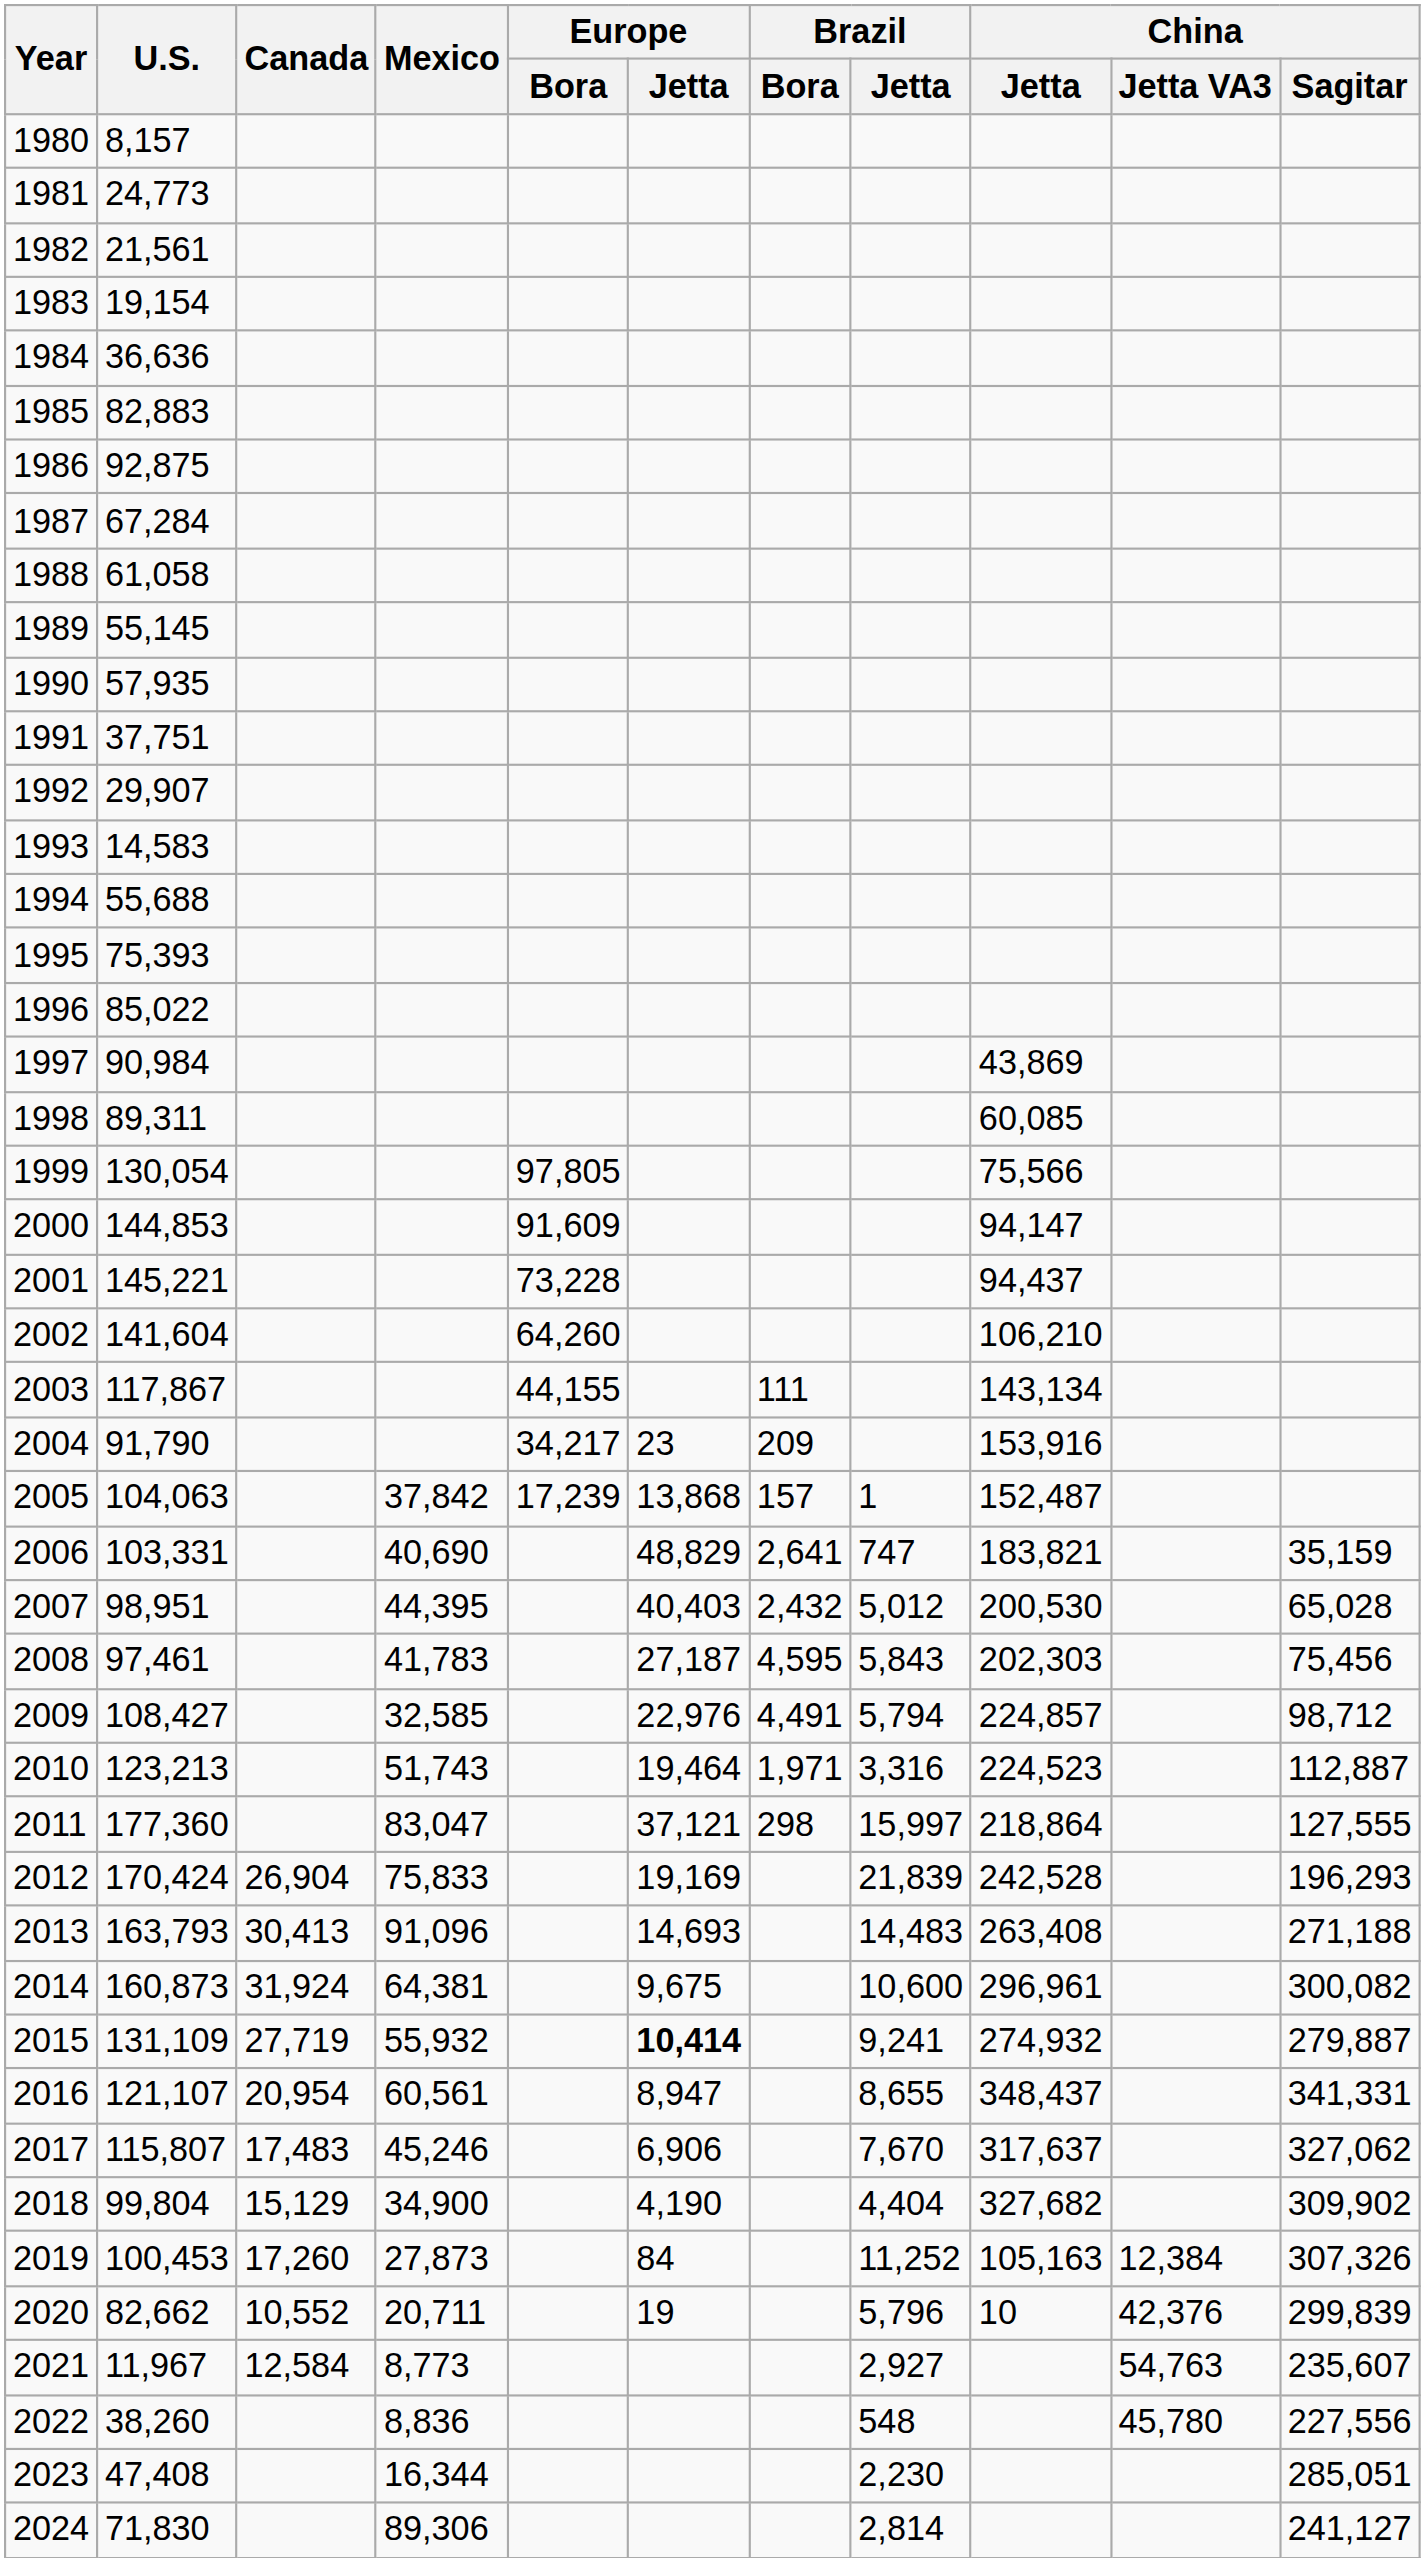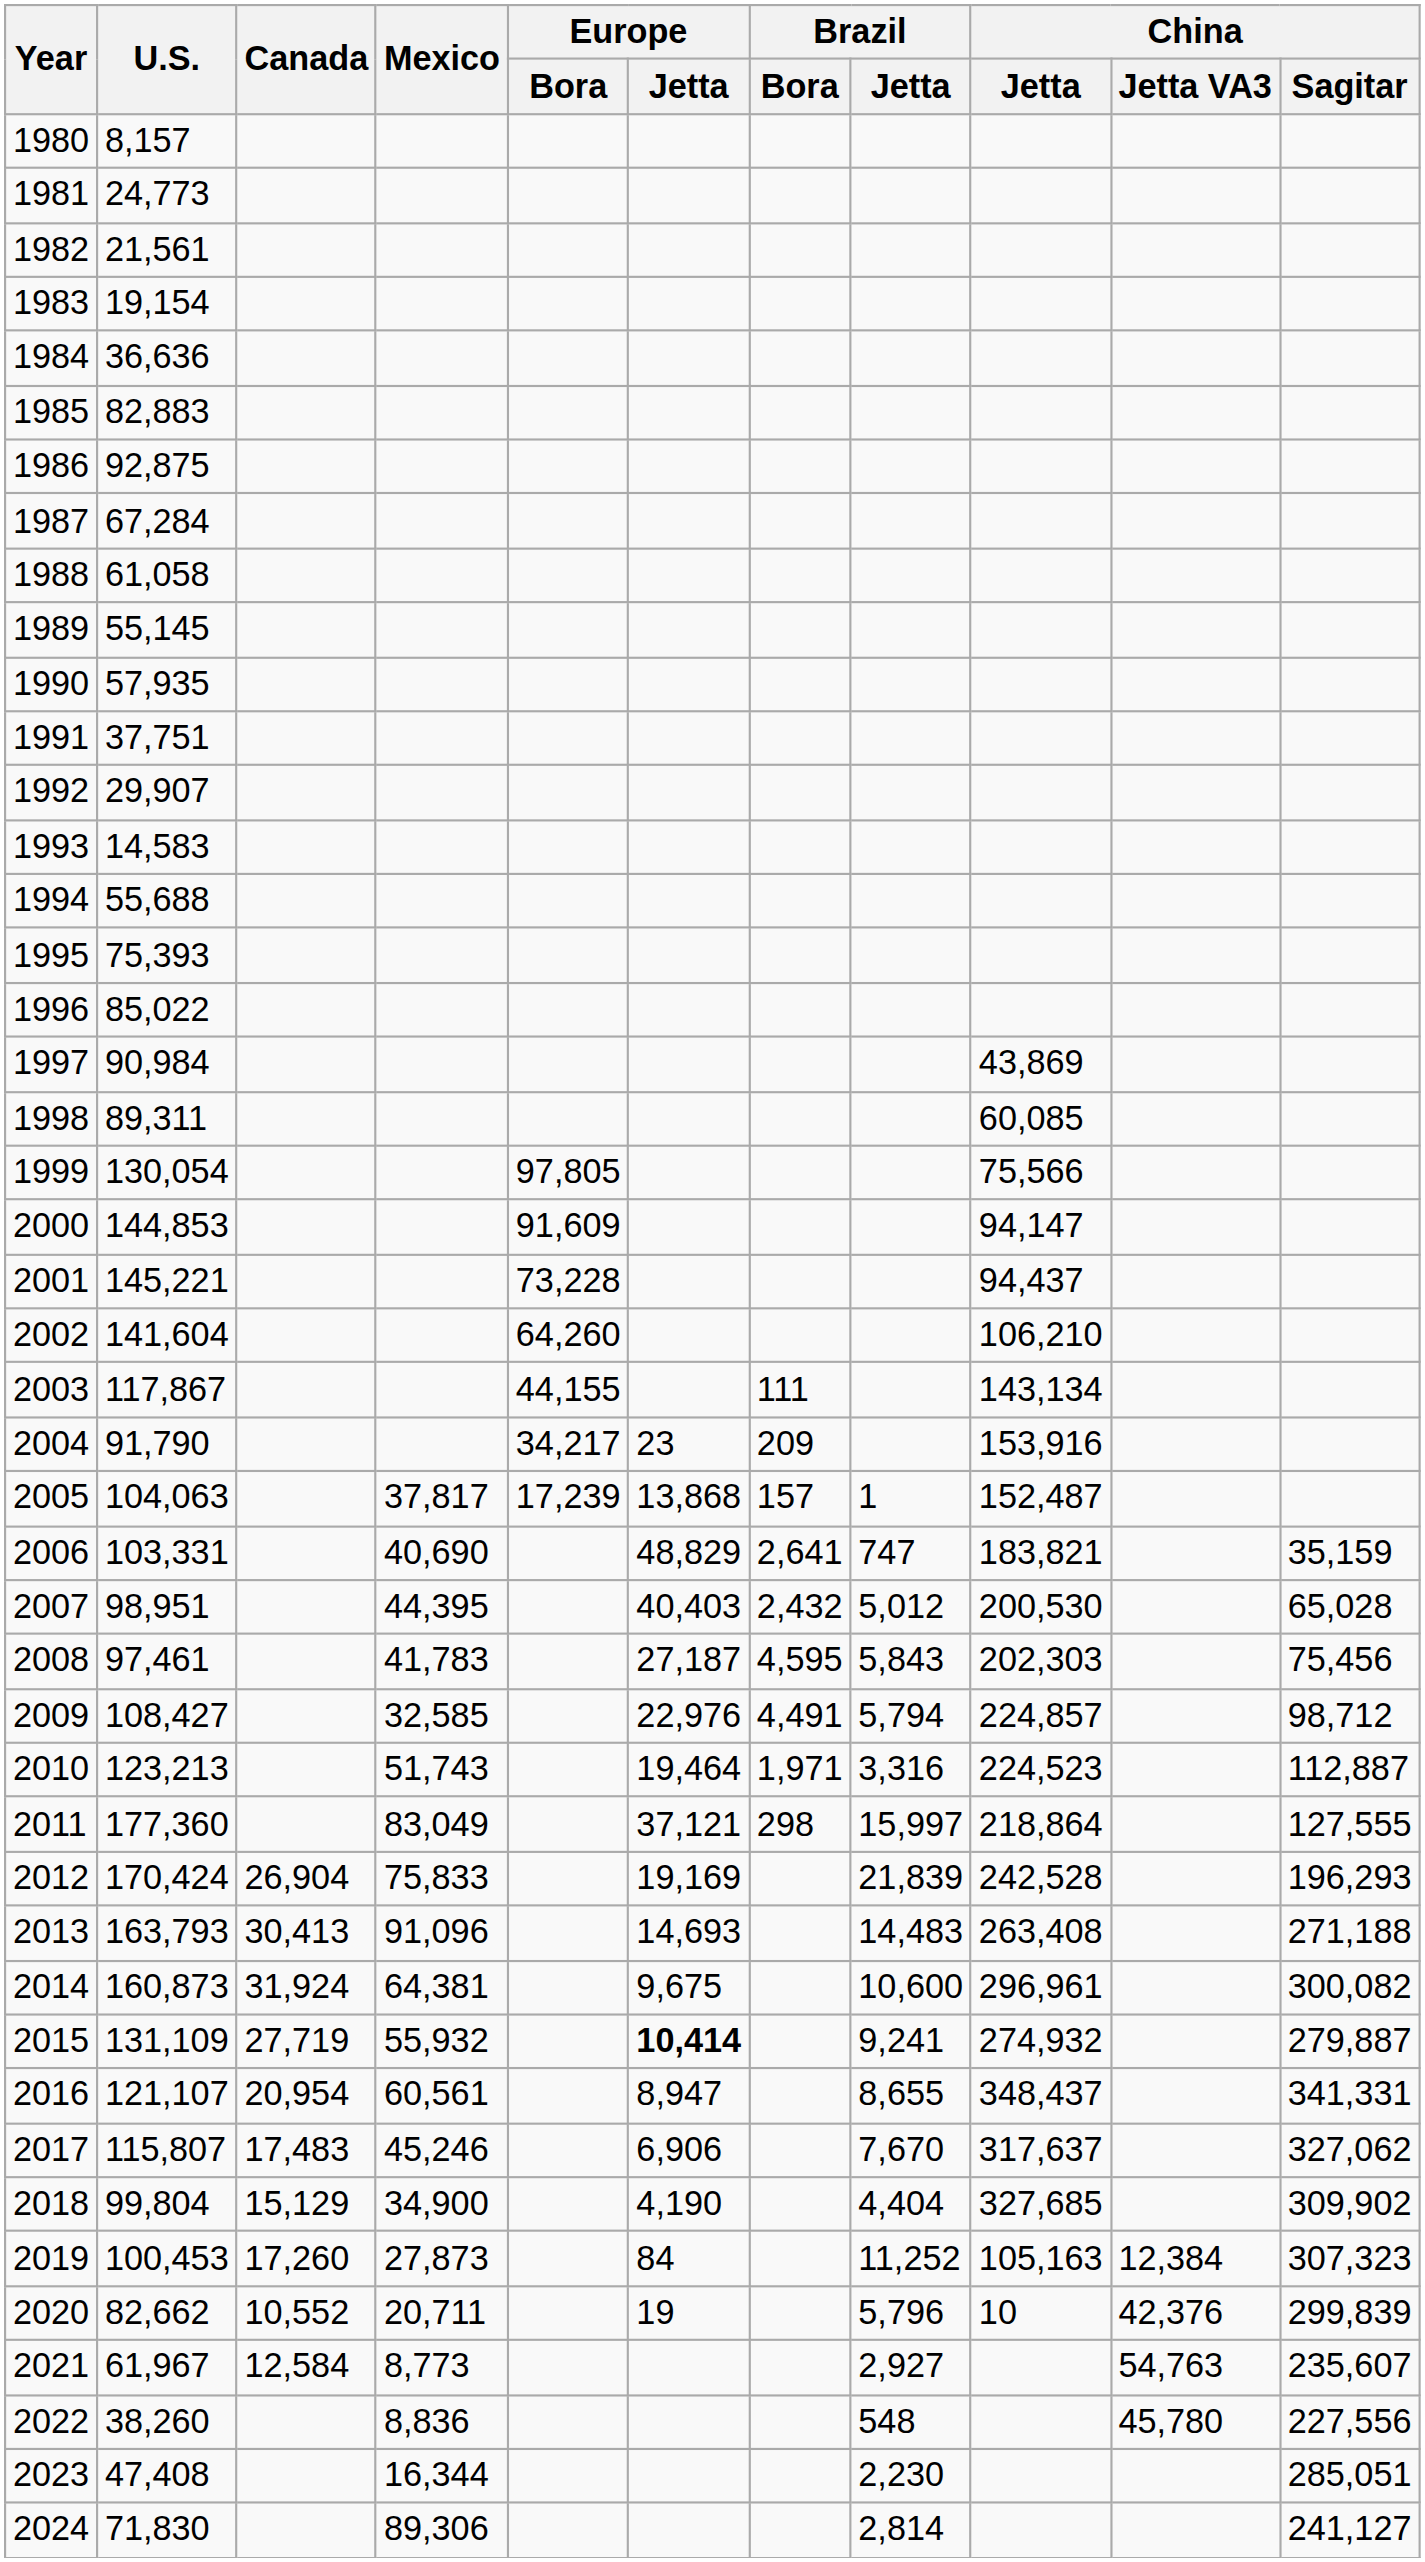2005 | Mexico: 37,842 -> 37,817
2011 | Mexico: 83,047 -> 83,049
2018 | China / Jetta: 327,682 -> 327,685
2019 | China / Sagitar: 307,326 -> 307,323
2021 | U.S.: 11,967 -> 61,967
